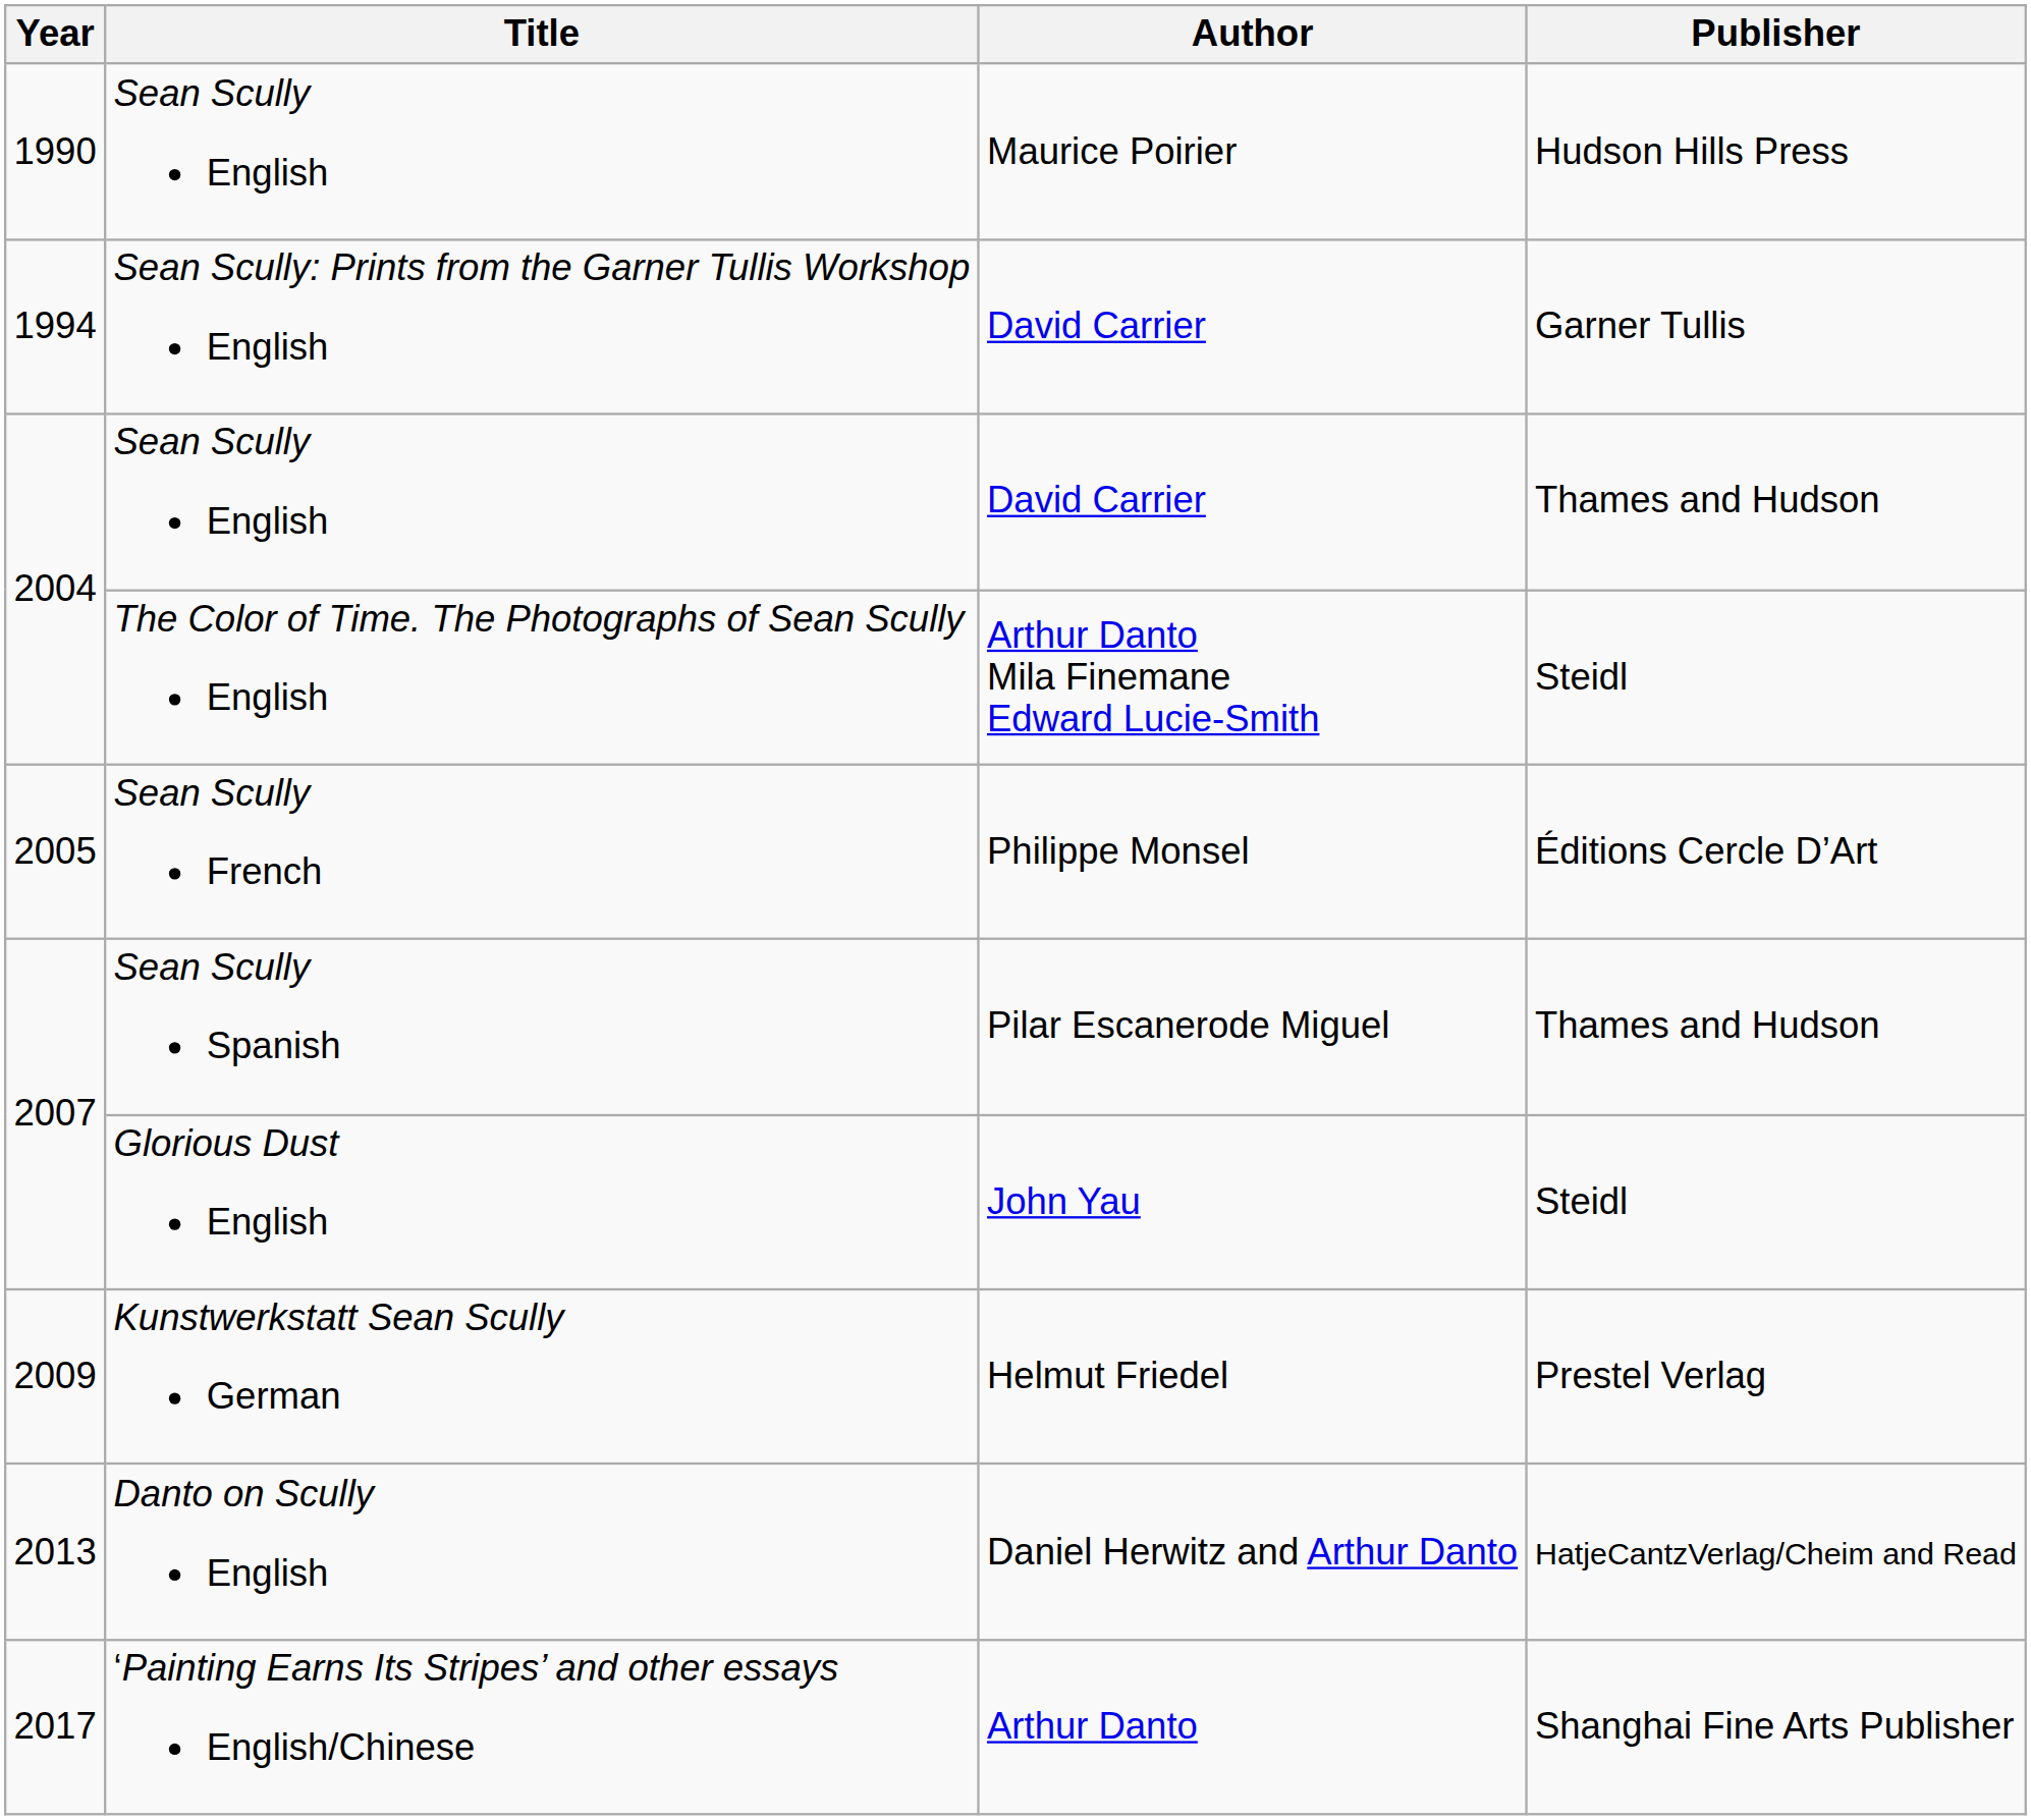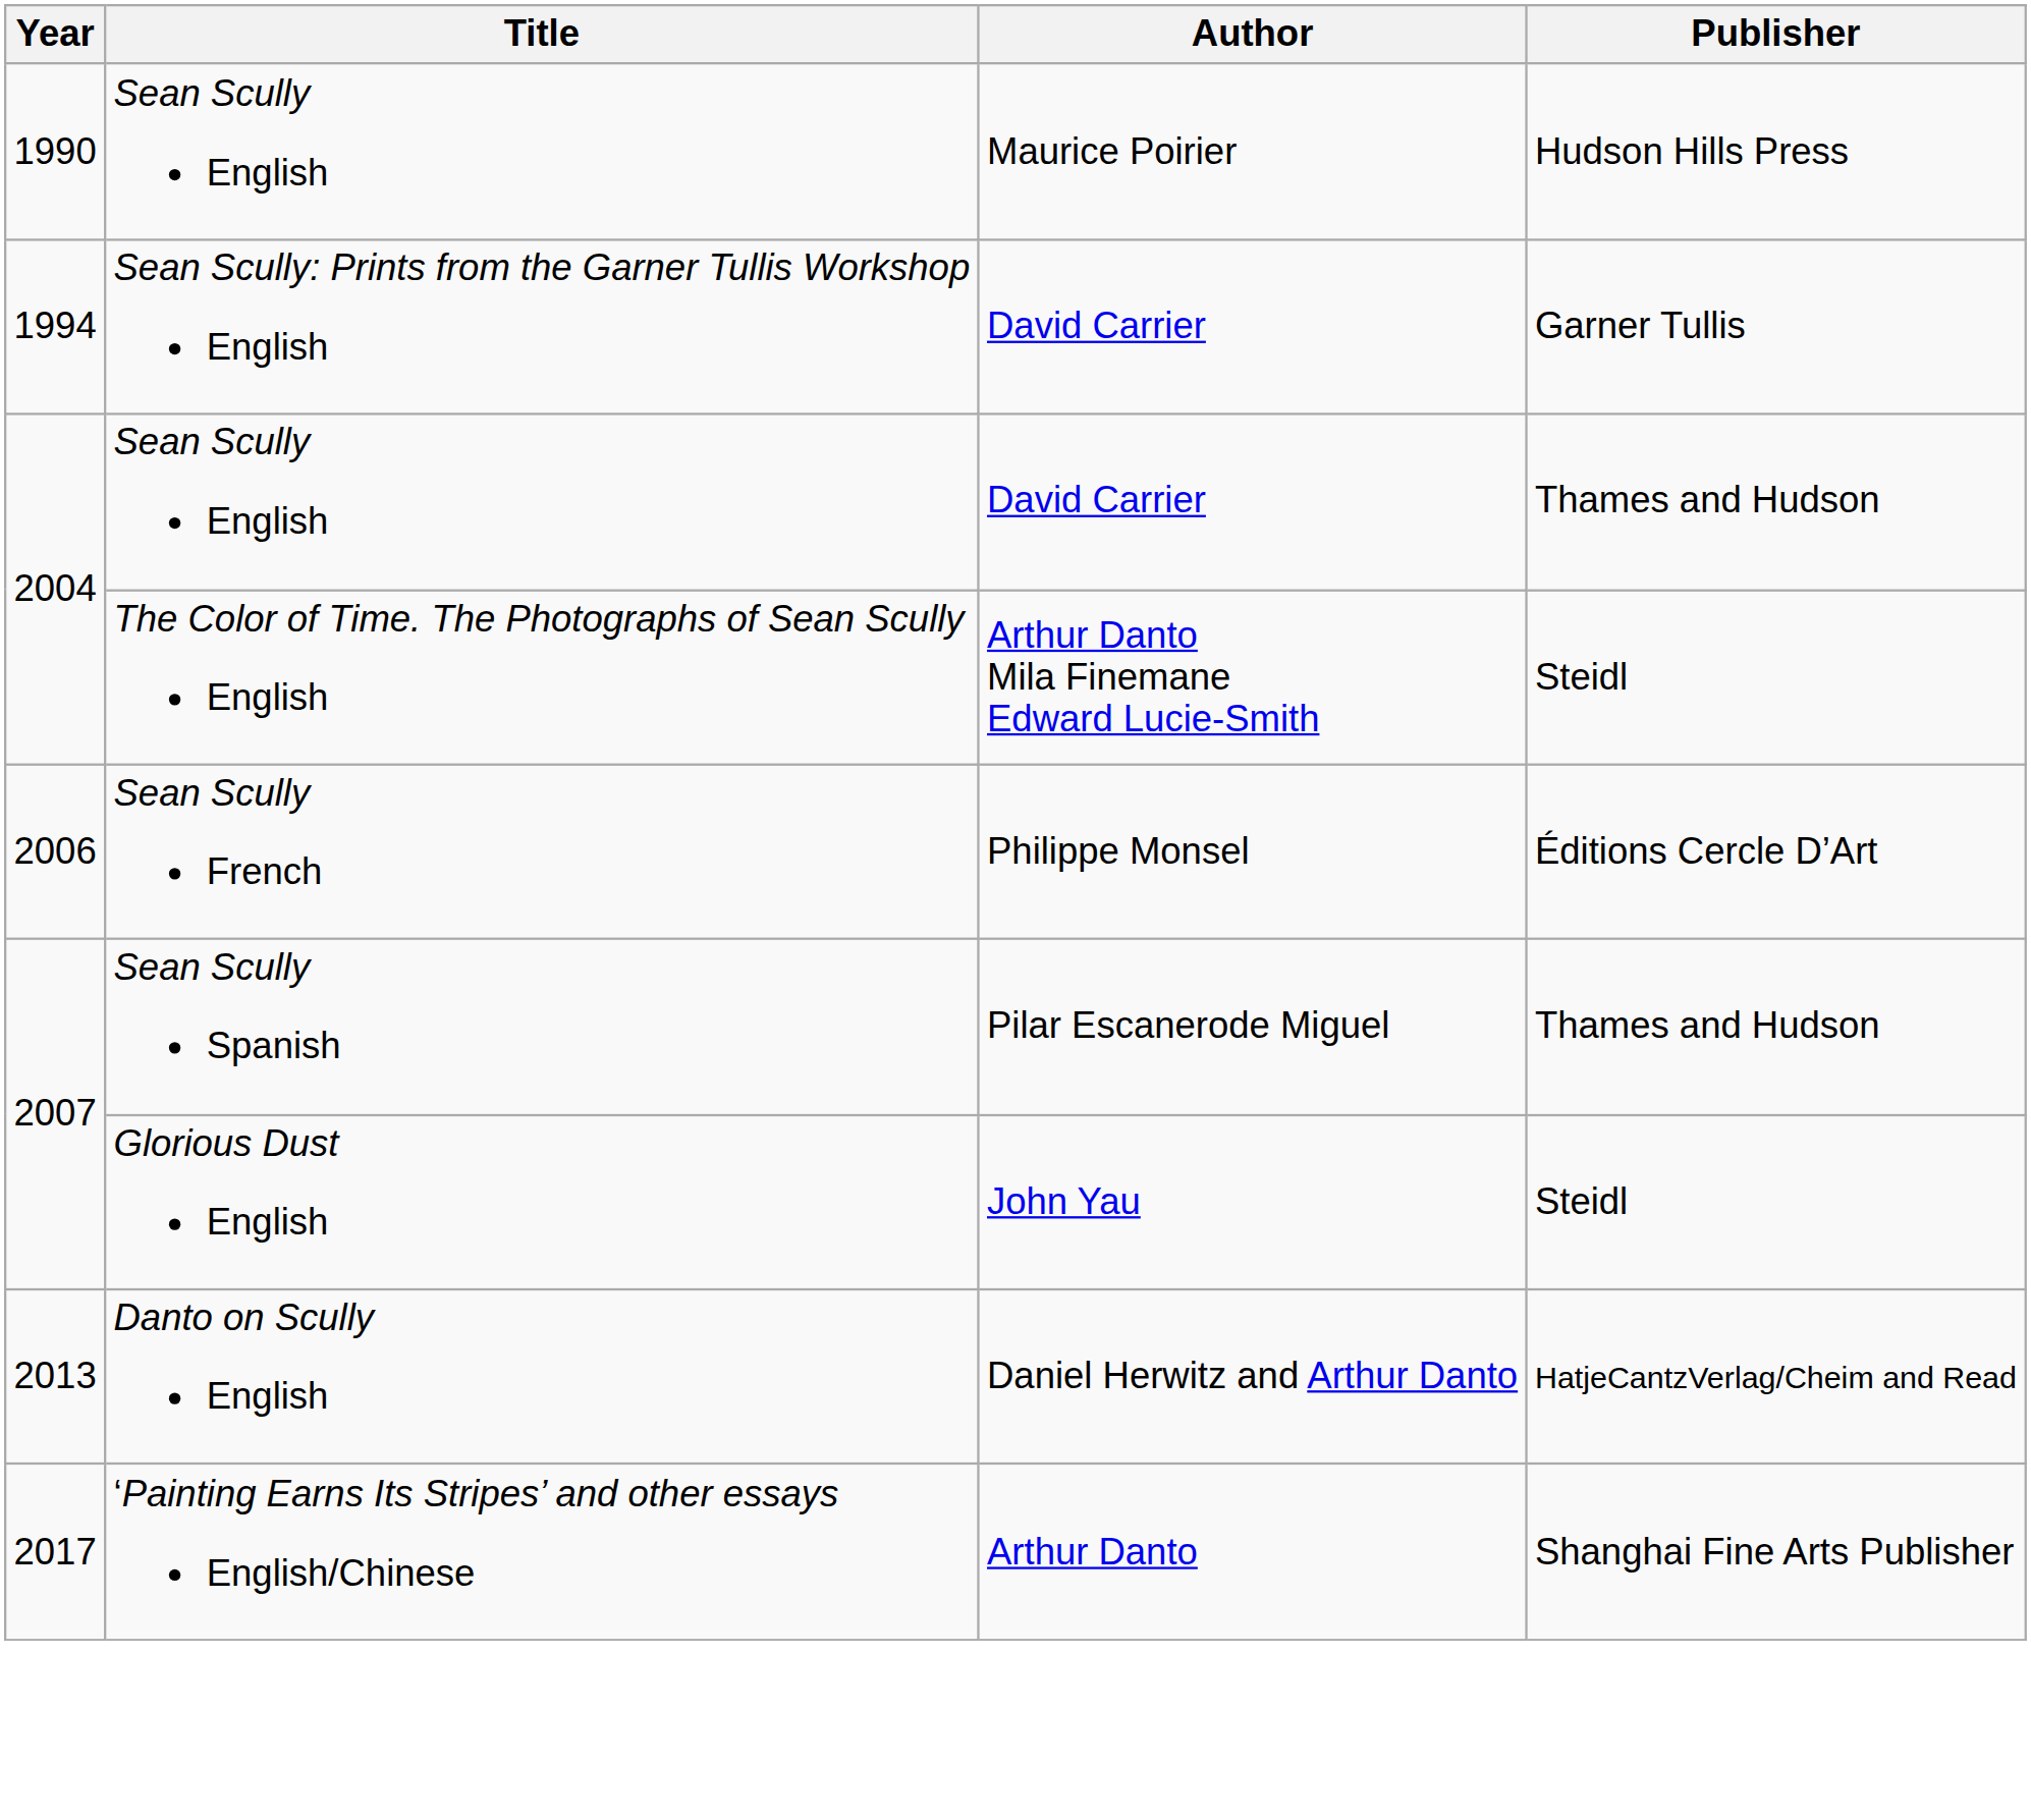Sean Scully French | Year: 2005 -> 2006
- row: 2009 | Kunstwerkstatt Sean Scully German | Helmut Friedel | Prestel Verlag
